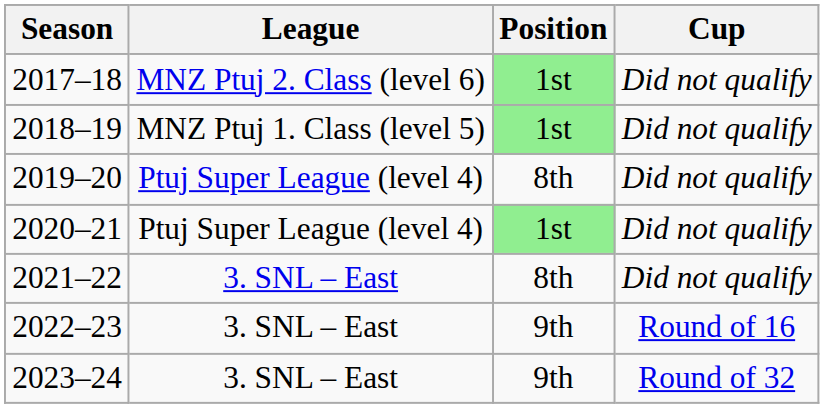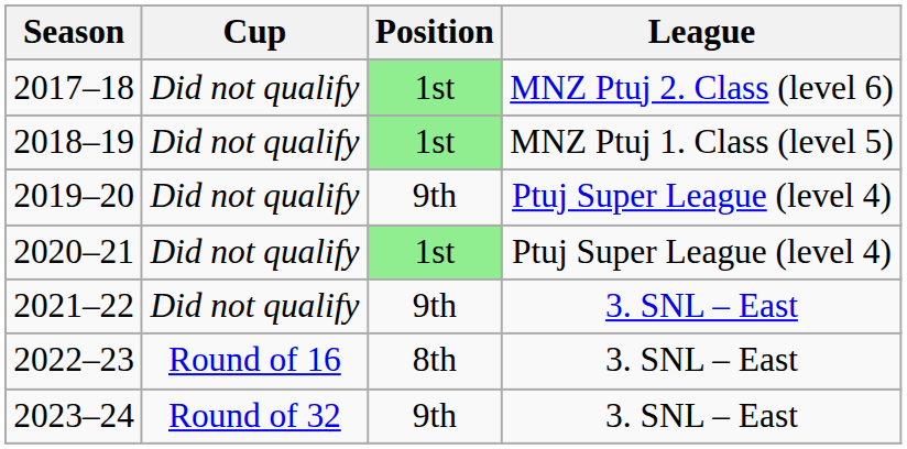columns swapped: League <-> Cup
2019–20 | Position: 8th -> 9th
2021–22 | Position: 8th -> 9th
2022–23 | Position: 9th -> 8th
